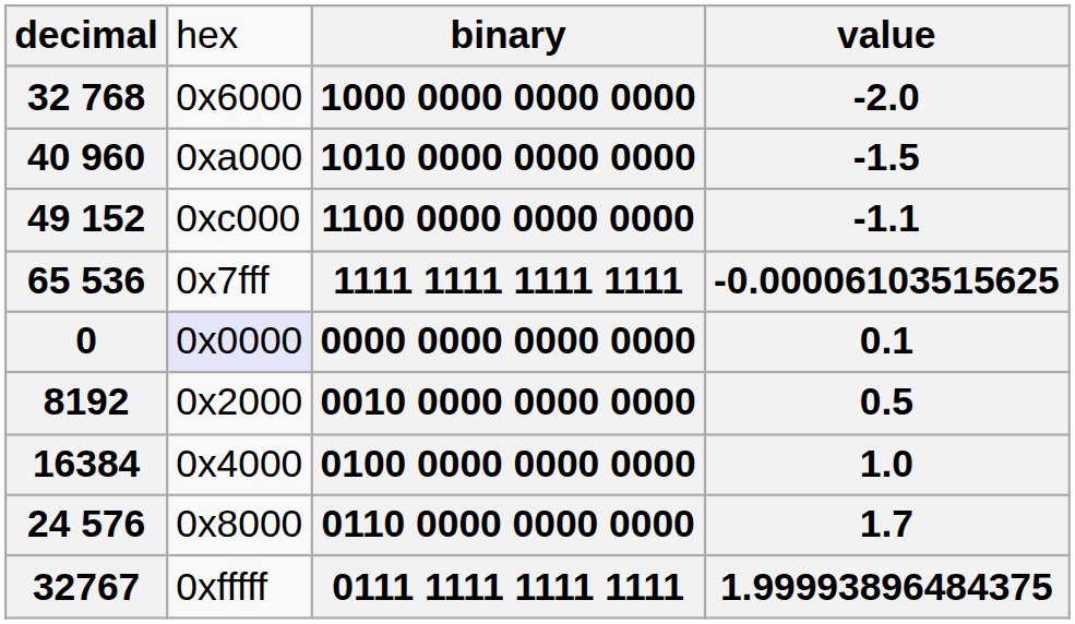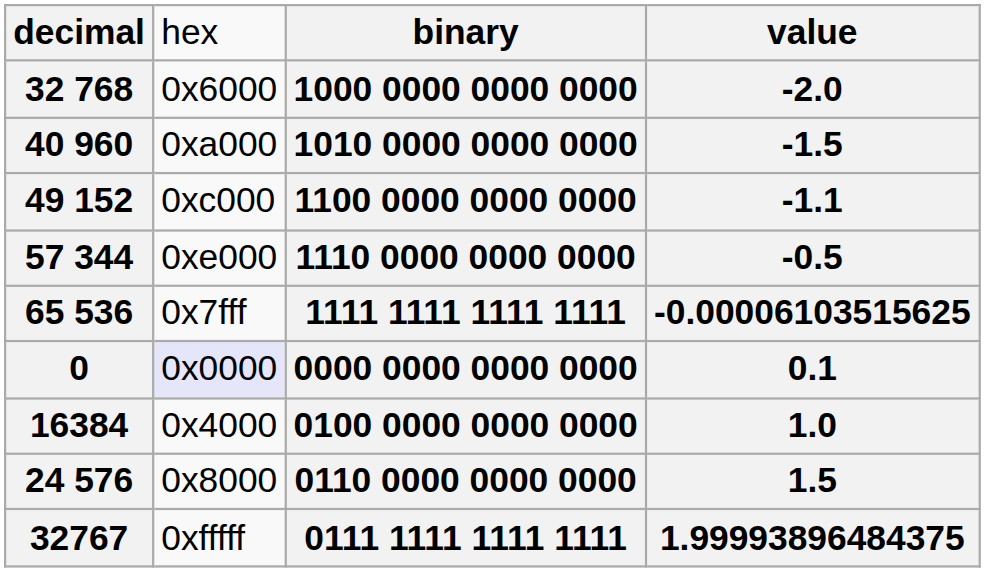+ row: 57 344 | 0xe000 | 1110 0000 0000 0000 | -0.5
- row: 8192 | 0x2000 | 0010 0000 0000 0000 | 0.5
24 576 | column 4: 1.7 -> 1.5
